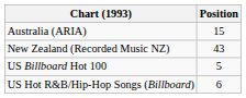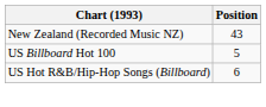- row: Australia (ARIA) | 15
